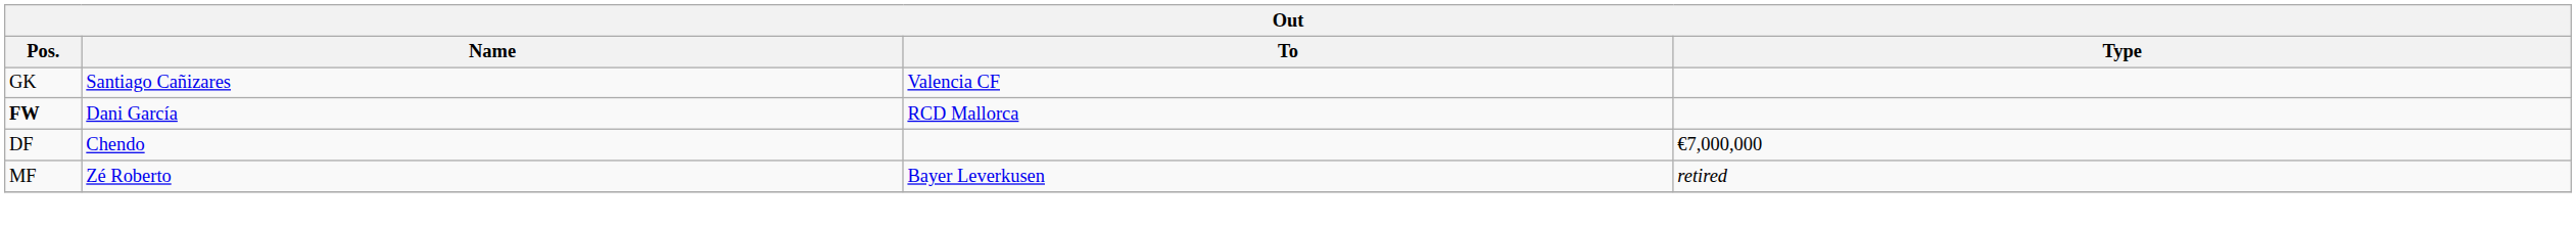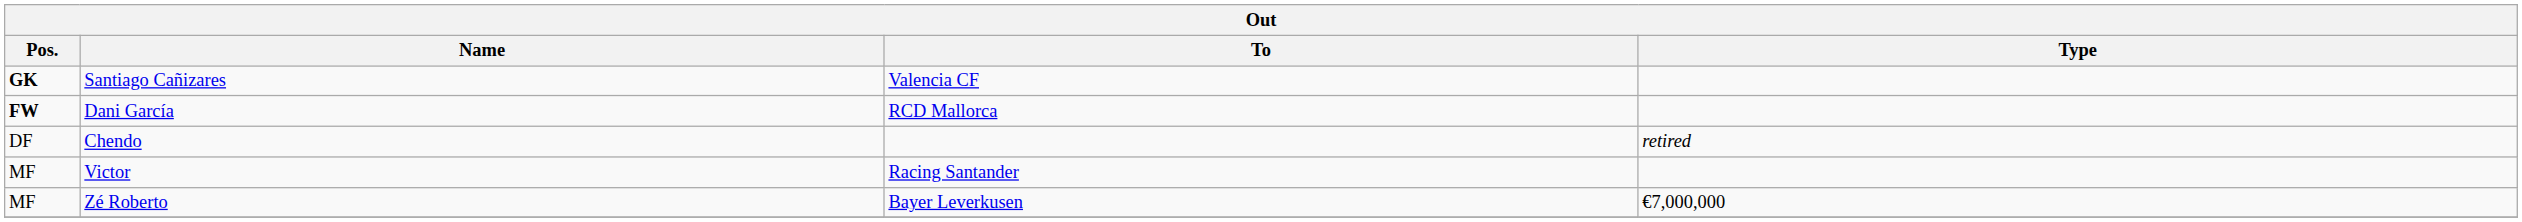Santiago Cañizares | Pos.: normal -> bold
Chendo | Type: €7,000,000 -> retired
+ row: MF | Victor | Racing Santander
Zé Roberto | Type: retired -> €7,000,000
